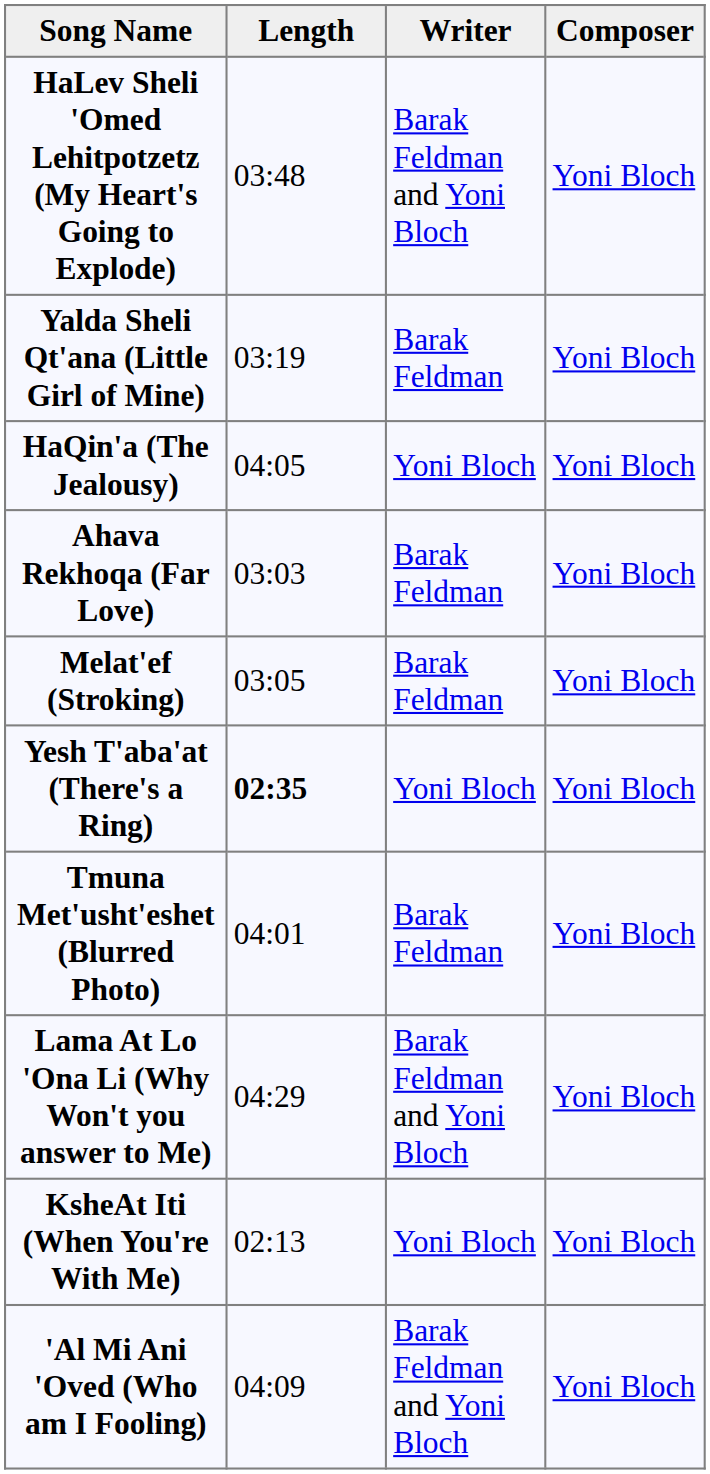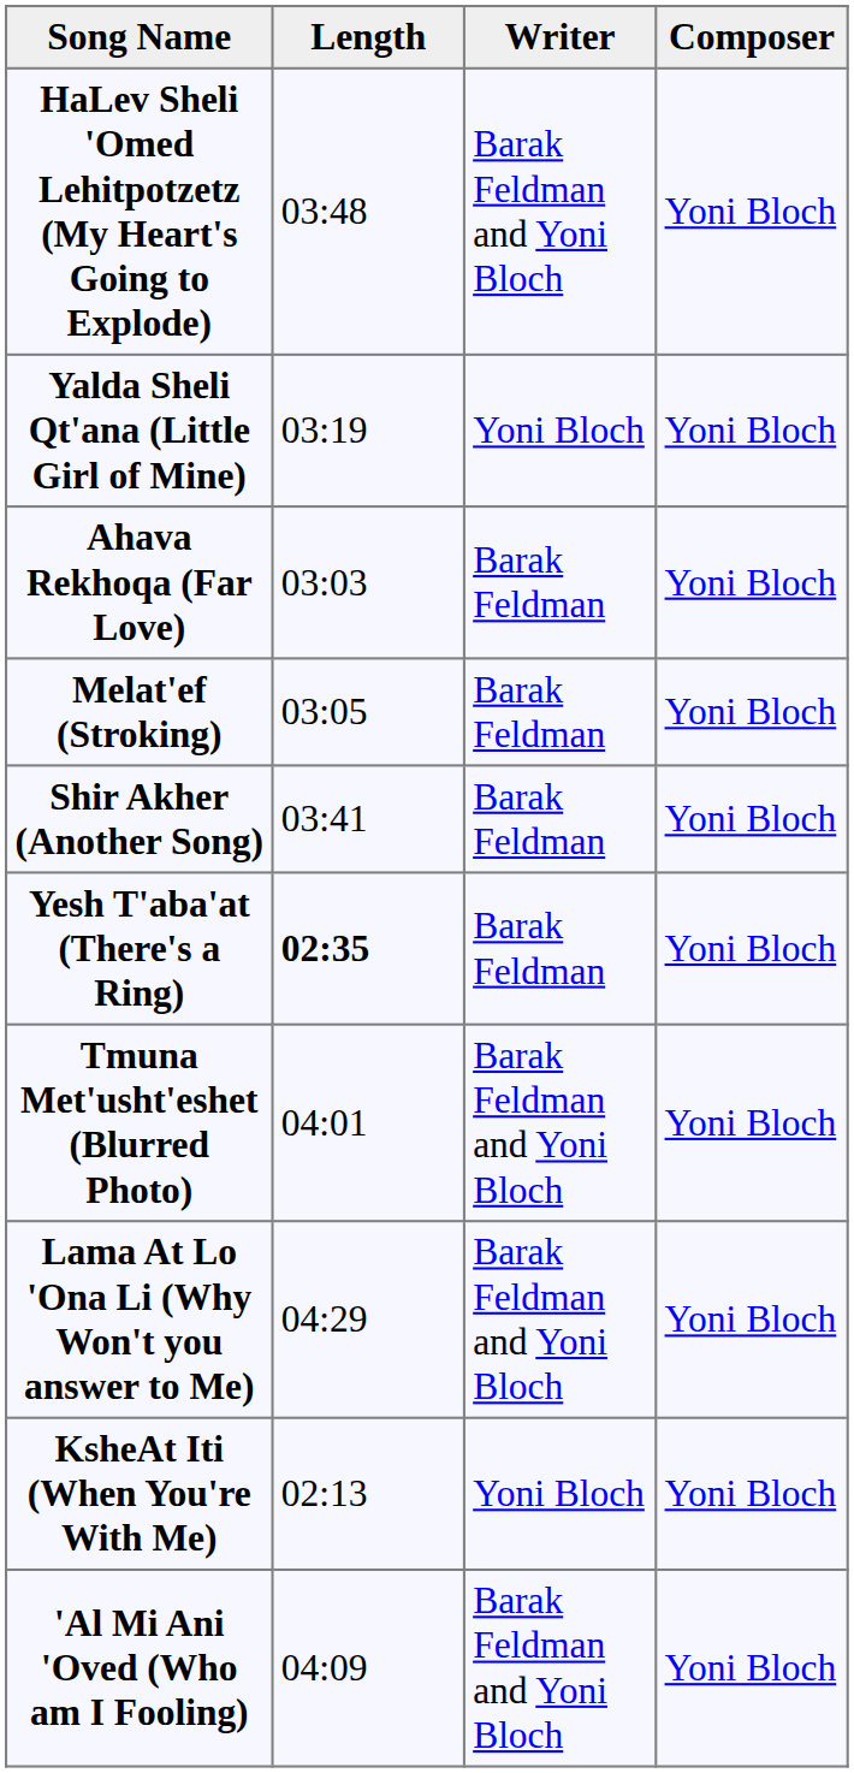Yalda Sheli Qt'ana (Little Girl of Mine) | Writer: Barak Feldman -> Yoni Bloch
- row: HaQin'a (The Jealousy) | 04:05 | Yoni Bloch | Yoni Bloch
+ row: Shir Akher (Another Song) | 03:41 | Barak Feldman | Yoni Bloch
Yesh T'aba'at (There's a Ring) | Writer: Yoni Bloch -> Barak Feldman
Tmuna Met'usht'eshet (Blurred Photo) | Writer: Barak Feldman -> Barak Feldman and Yoni Bloch
